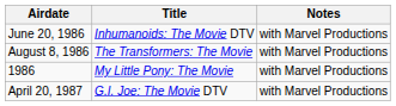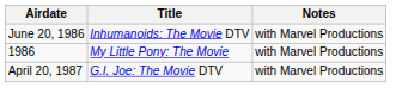- row: August 8, 1986 | The Transformers: The Movie | with Marvel Productions
